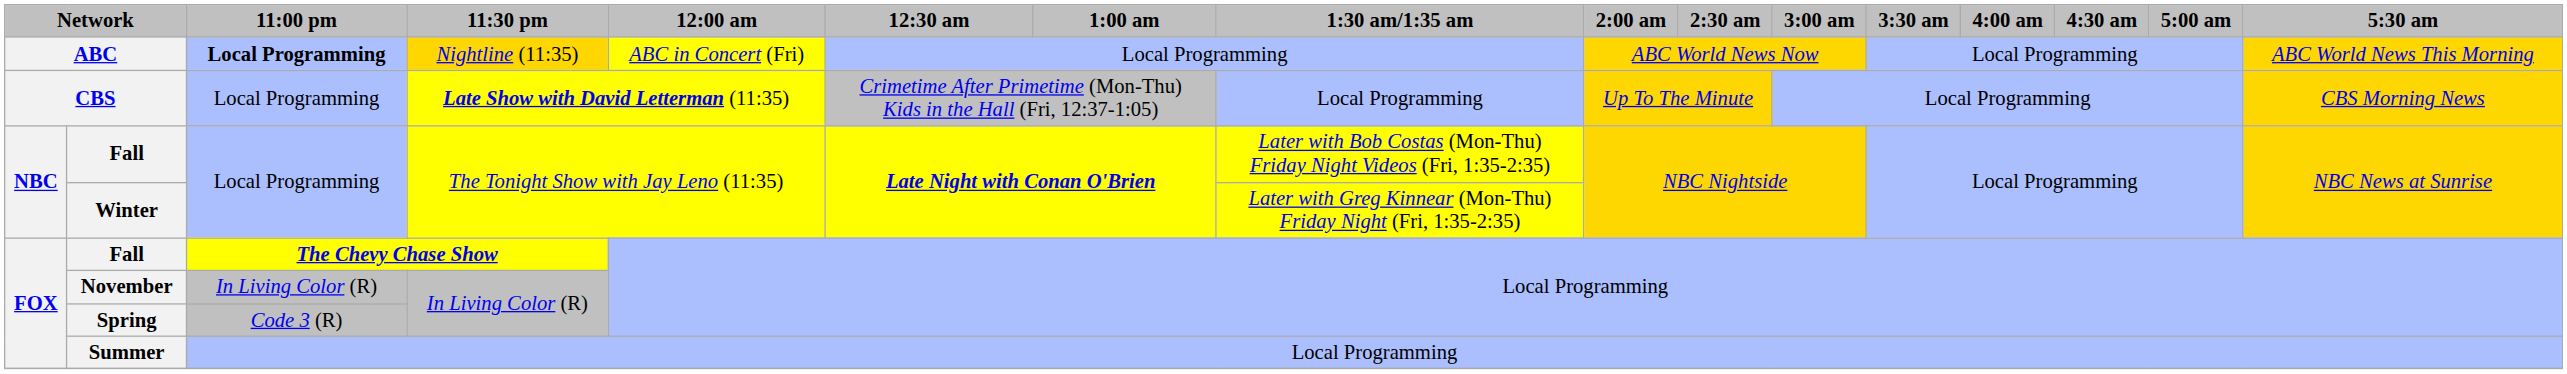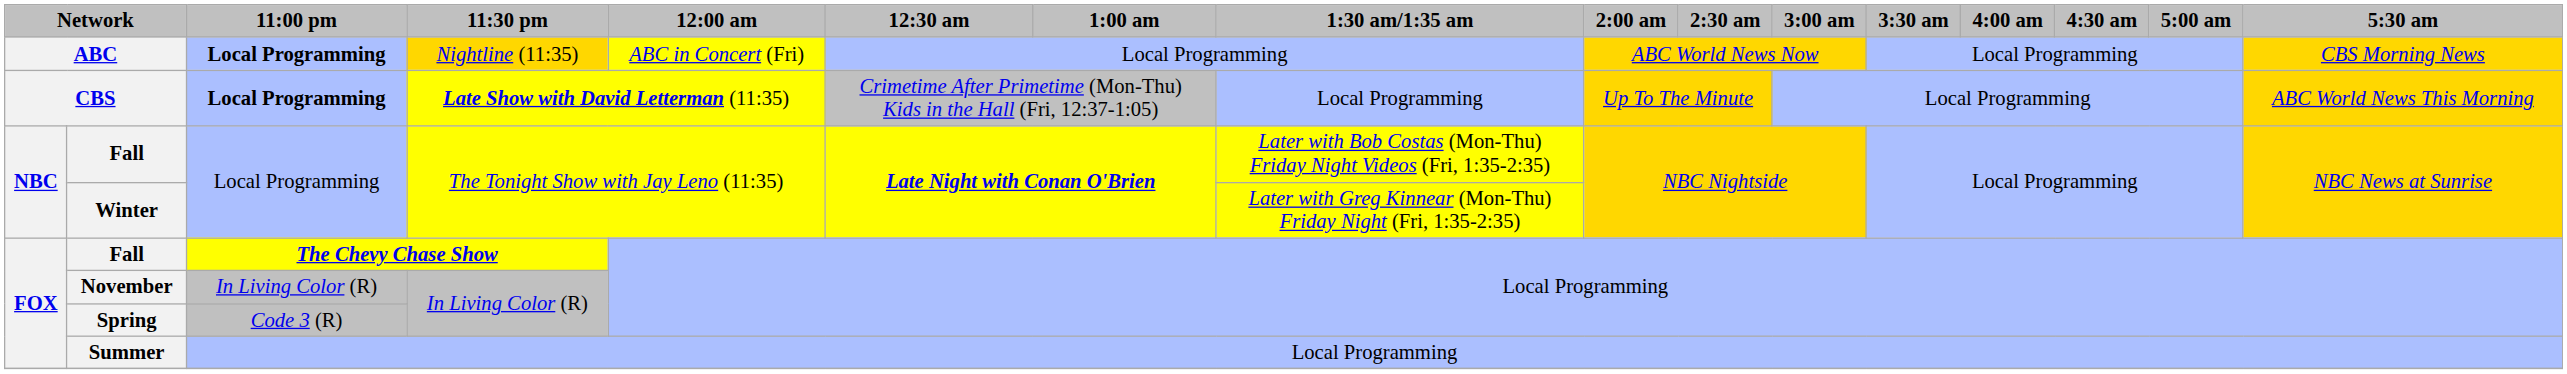ABC | 5:30 am: ABC World News This Morning -> CBS Morning News
CBS | 11:00 pm: normal -> bold
CBS | 5:30 am: CBS Morning News -> ABC World News This Morning
